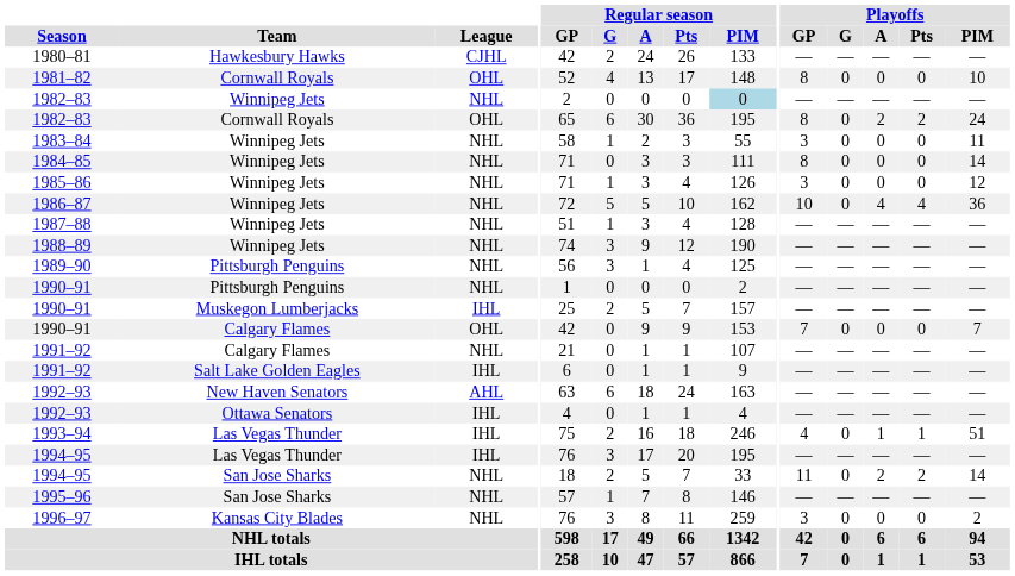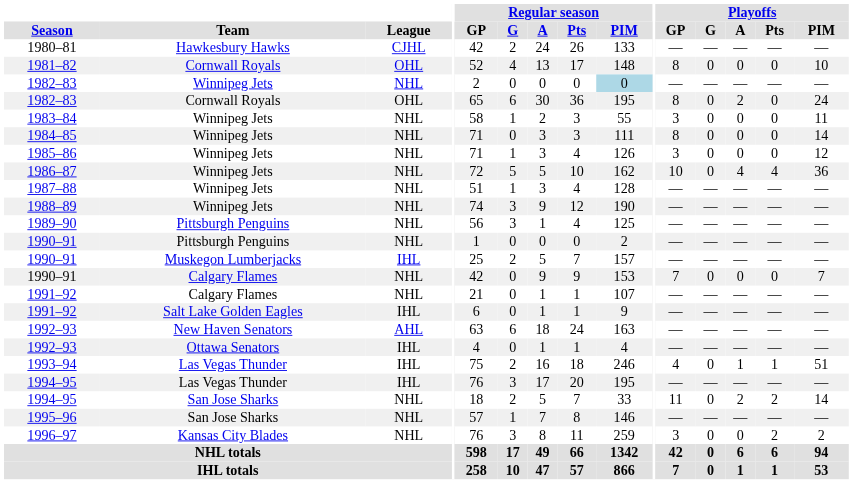1982–83 / Cornwall Royals | Playoffs / Pts: 2 -> 0
1990–91 / Calgary Flames | League: OHL -> NHL
1996–97 | Playoffs / Pts: 0 -> 2
